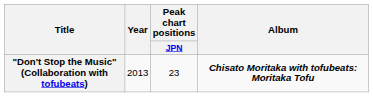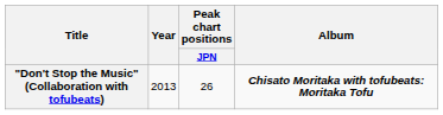"Don't Stop the Music" (Collaboration with tofubeats) | Peak chart positions / JPN: 23 -> 26
